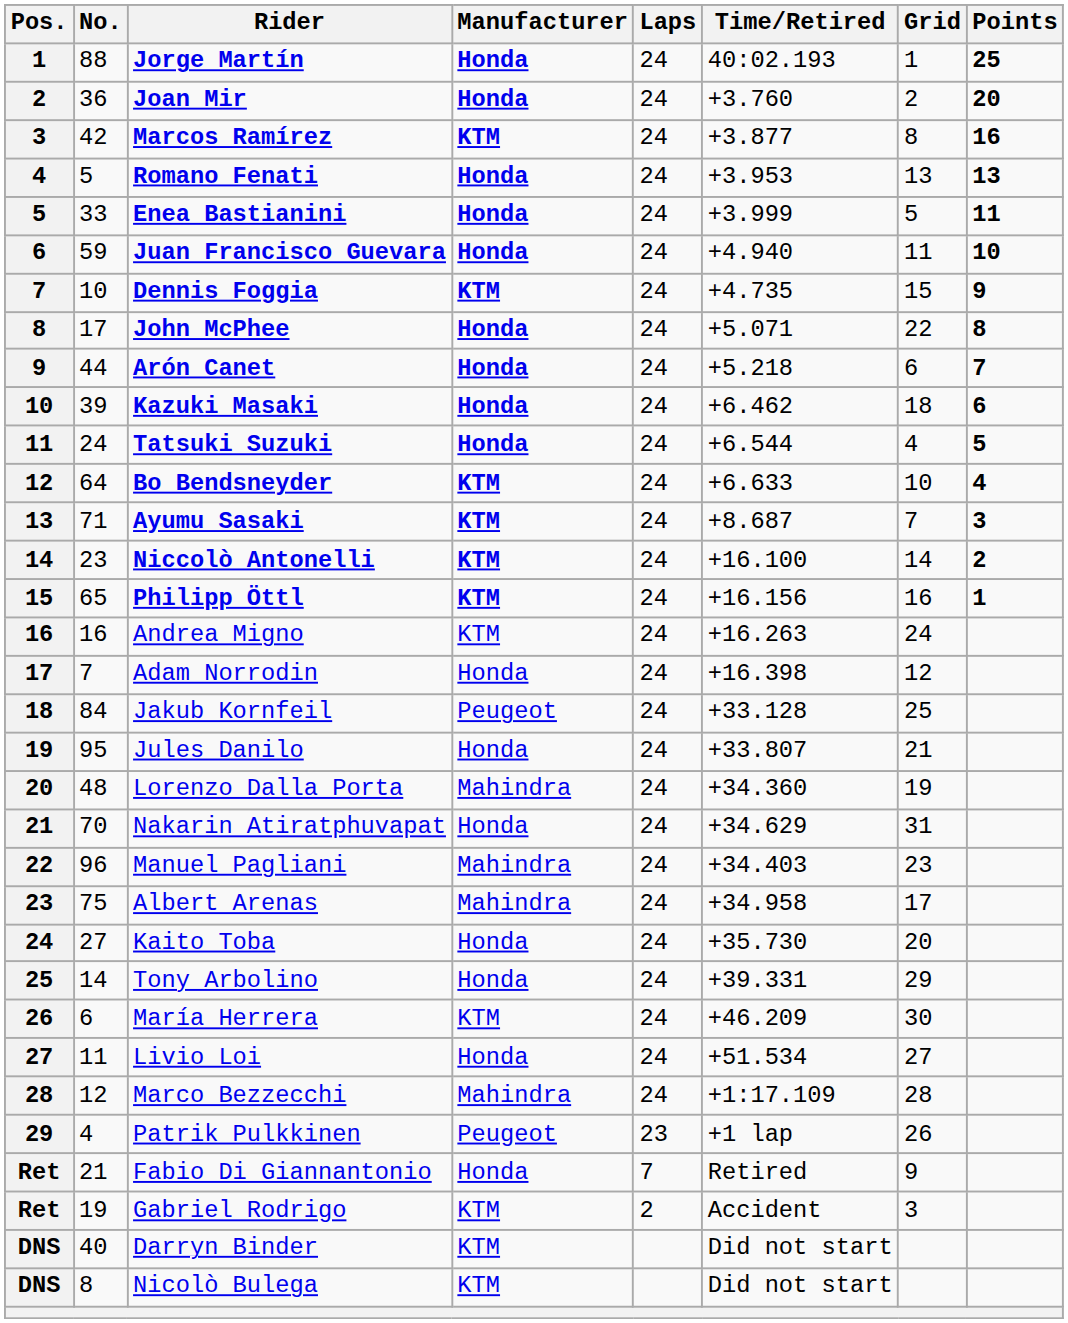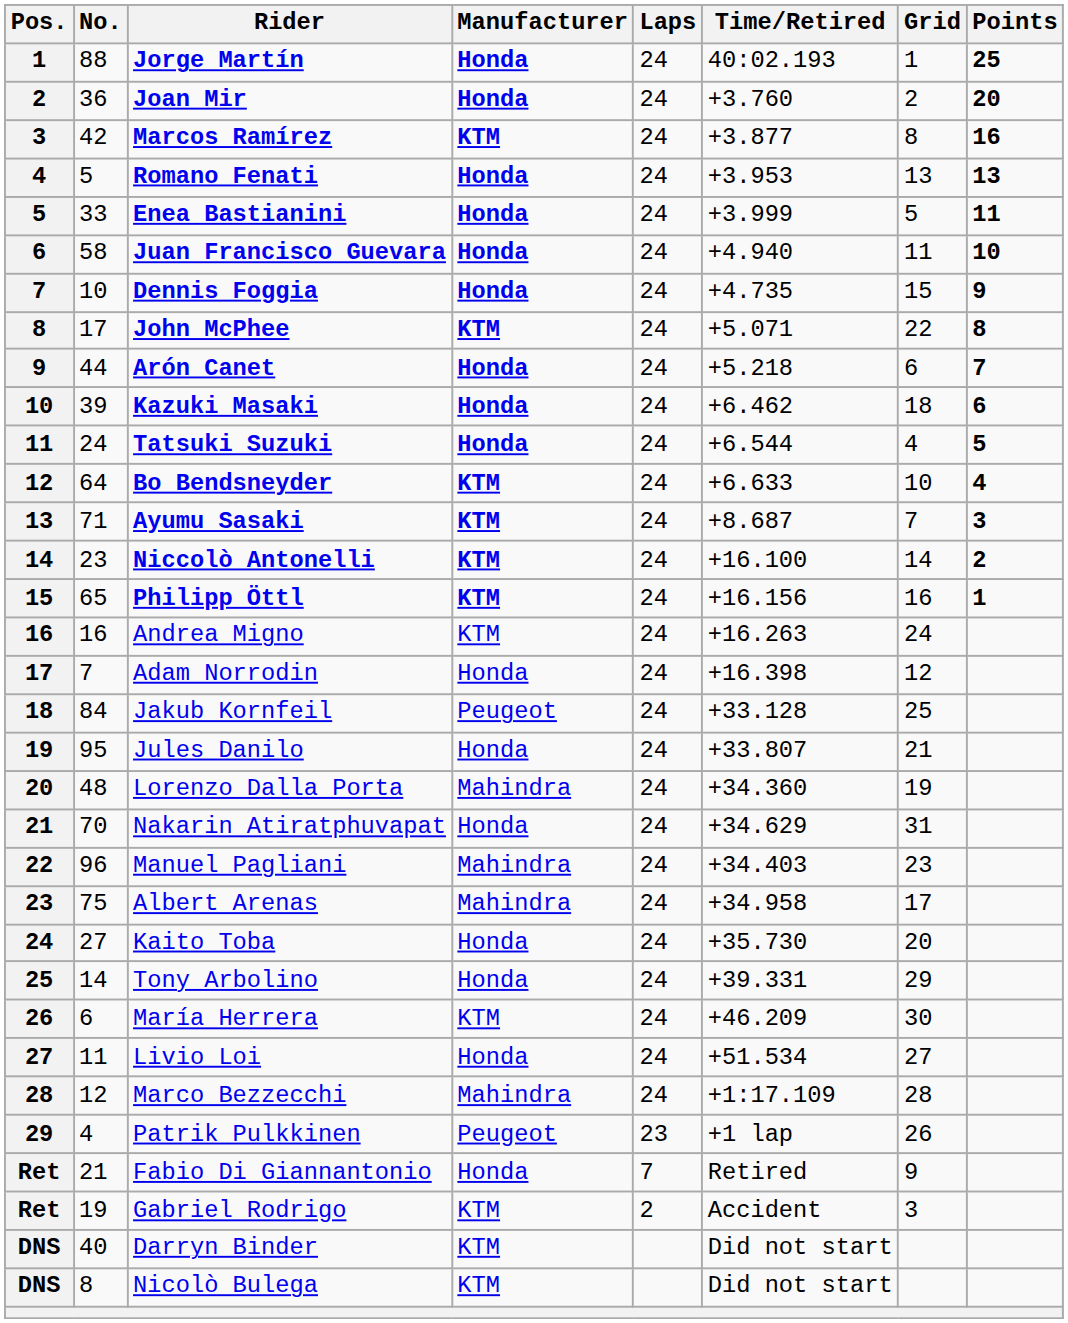Juan Francisco Guevara | No.: 59 -> 58
Dennis Foggia | Manufacturer: KTM -> Honda
John McPhee | Manufacturer: Honda -> KTM
